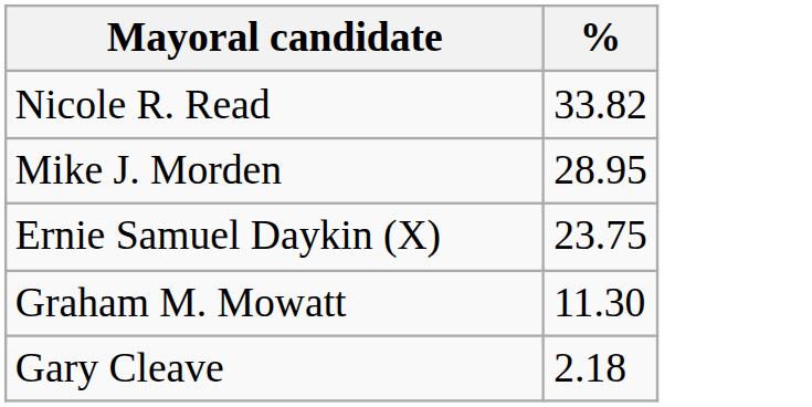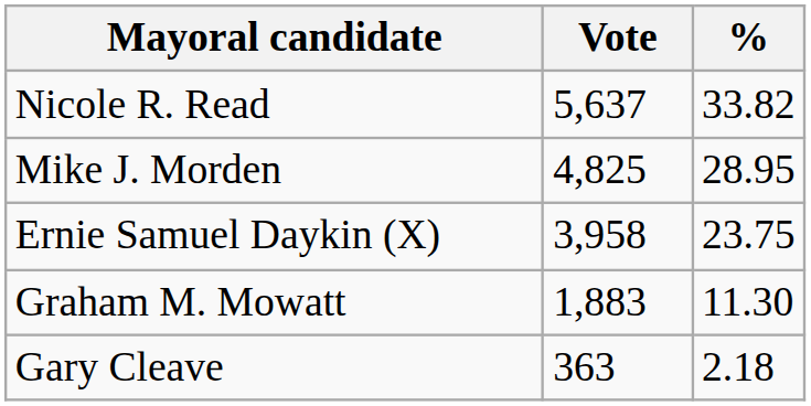+ column: Vote | 5,637 | 4,825 | 3,958 | 1,883 | 363
